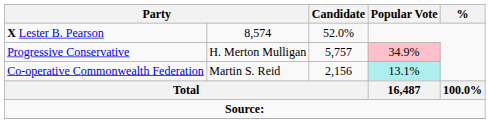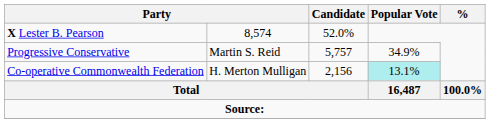Progressive Conservative | column 2: H. Merton Mulligan -> Martin S. Reid
Progressive Conservative | Popular Vote: pink background -> no background
Co-operative Commonwealth Federation | column 2: Martin S. Reid -> H. Merton Mulligan
